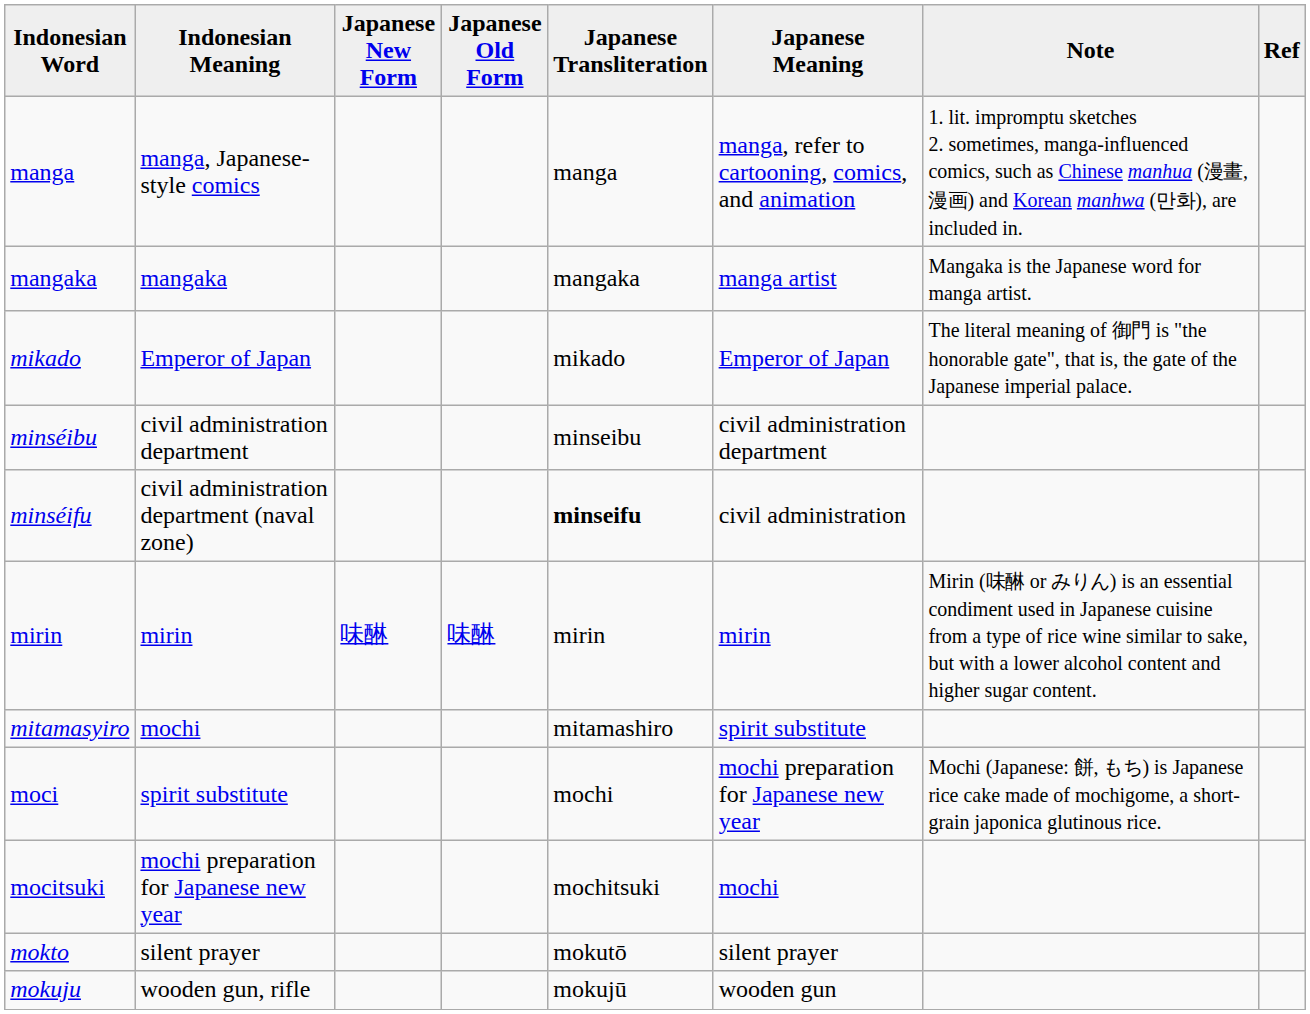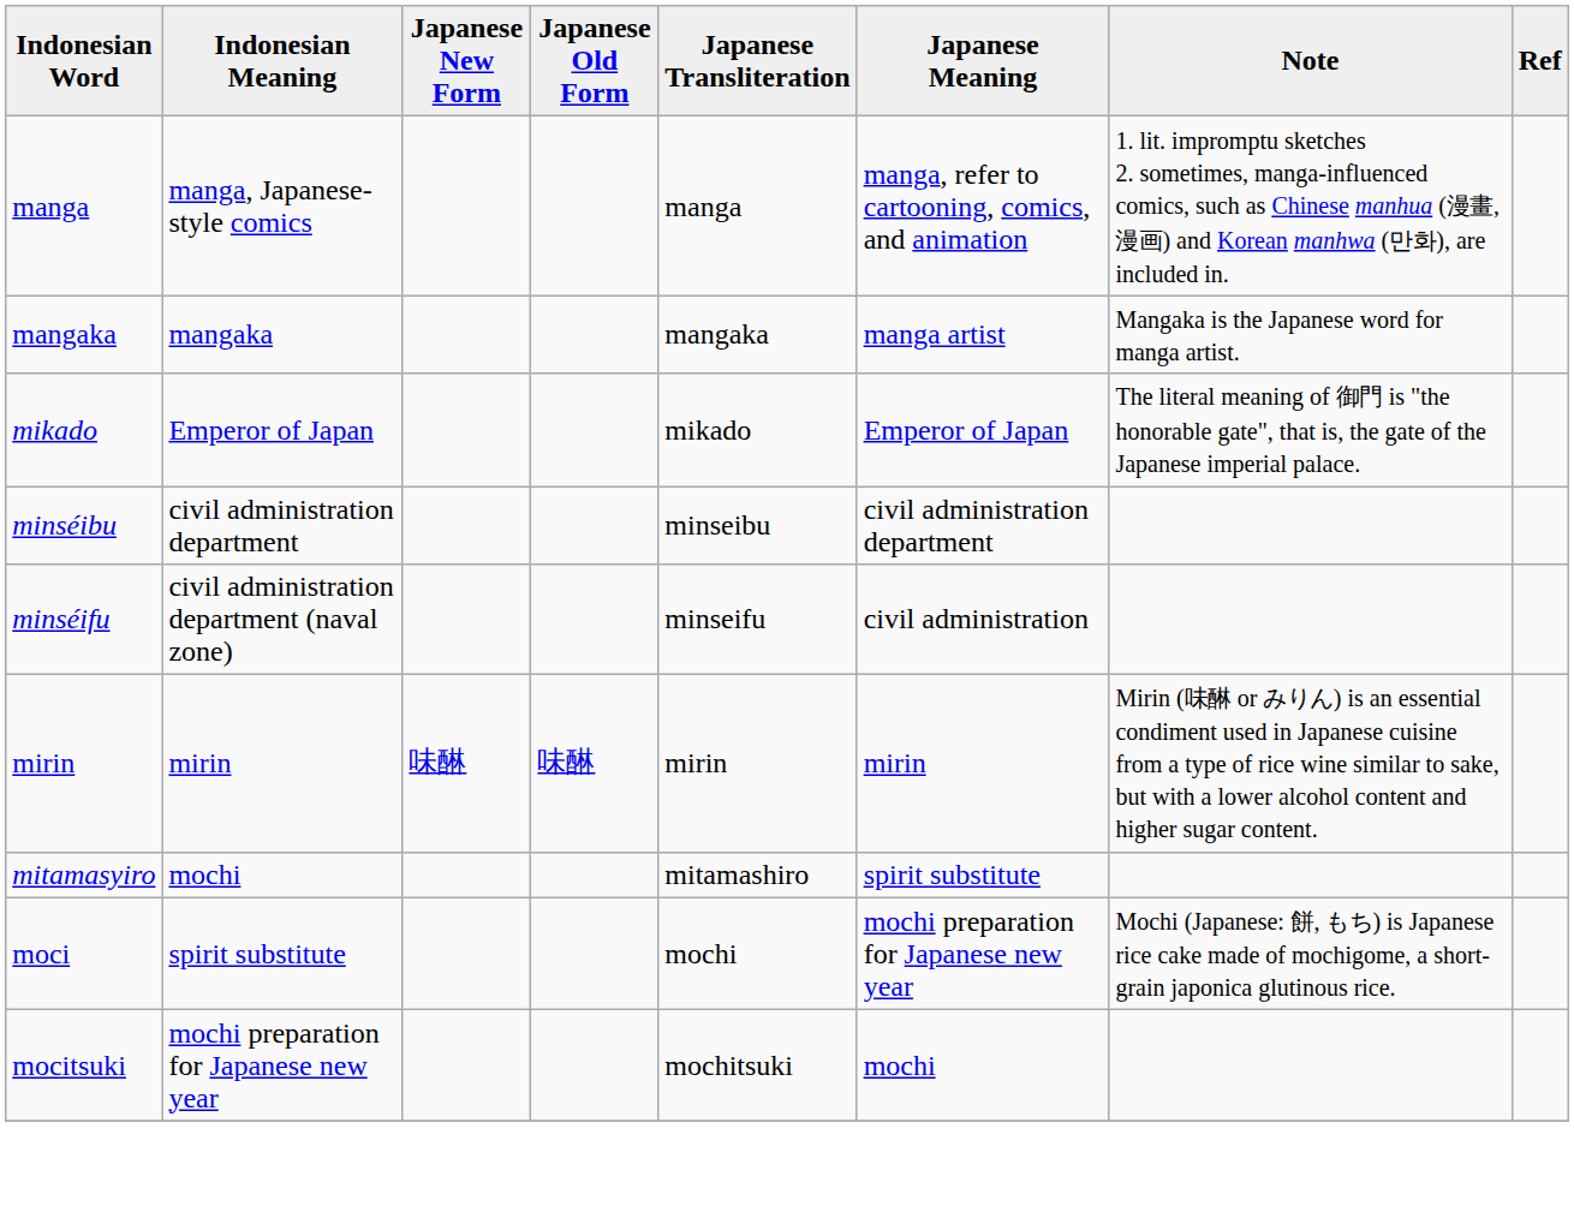minséifu | Japanese Transliteration: bold -> normal
- row: mokto | silent prayer | mokutō | silent prayer
- row: mokuju | wooden gun, rifle | mokujū | wooden gun
